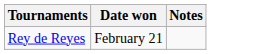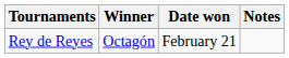+ column: Winner | Octagón
